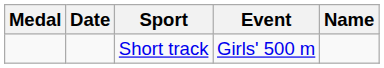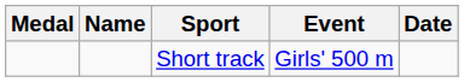columns swapped: Name <-> Date
